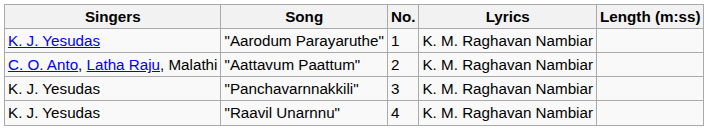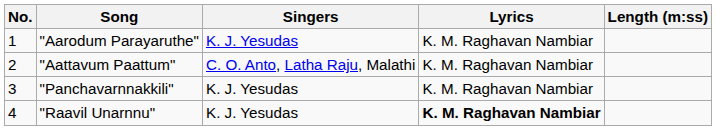columns swapped: No. <-> Singers
"Raavil Unarnnu" | Lyrics: normal -> bold
